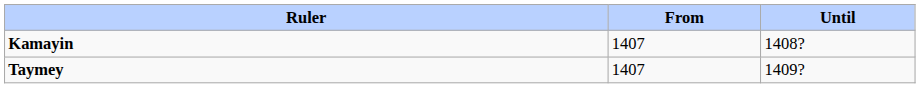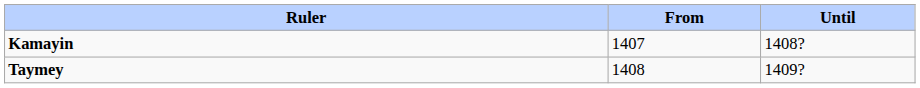Taymey | From: 1407 -> 1408
